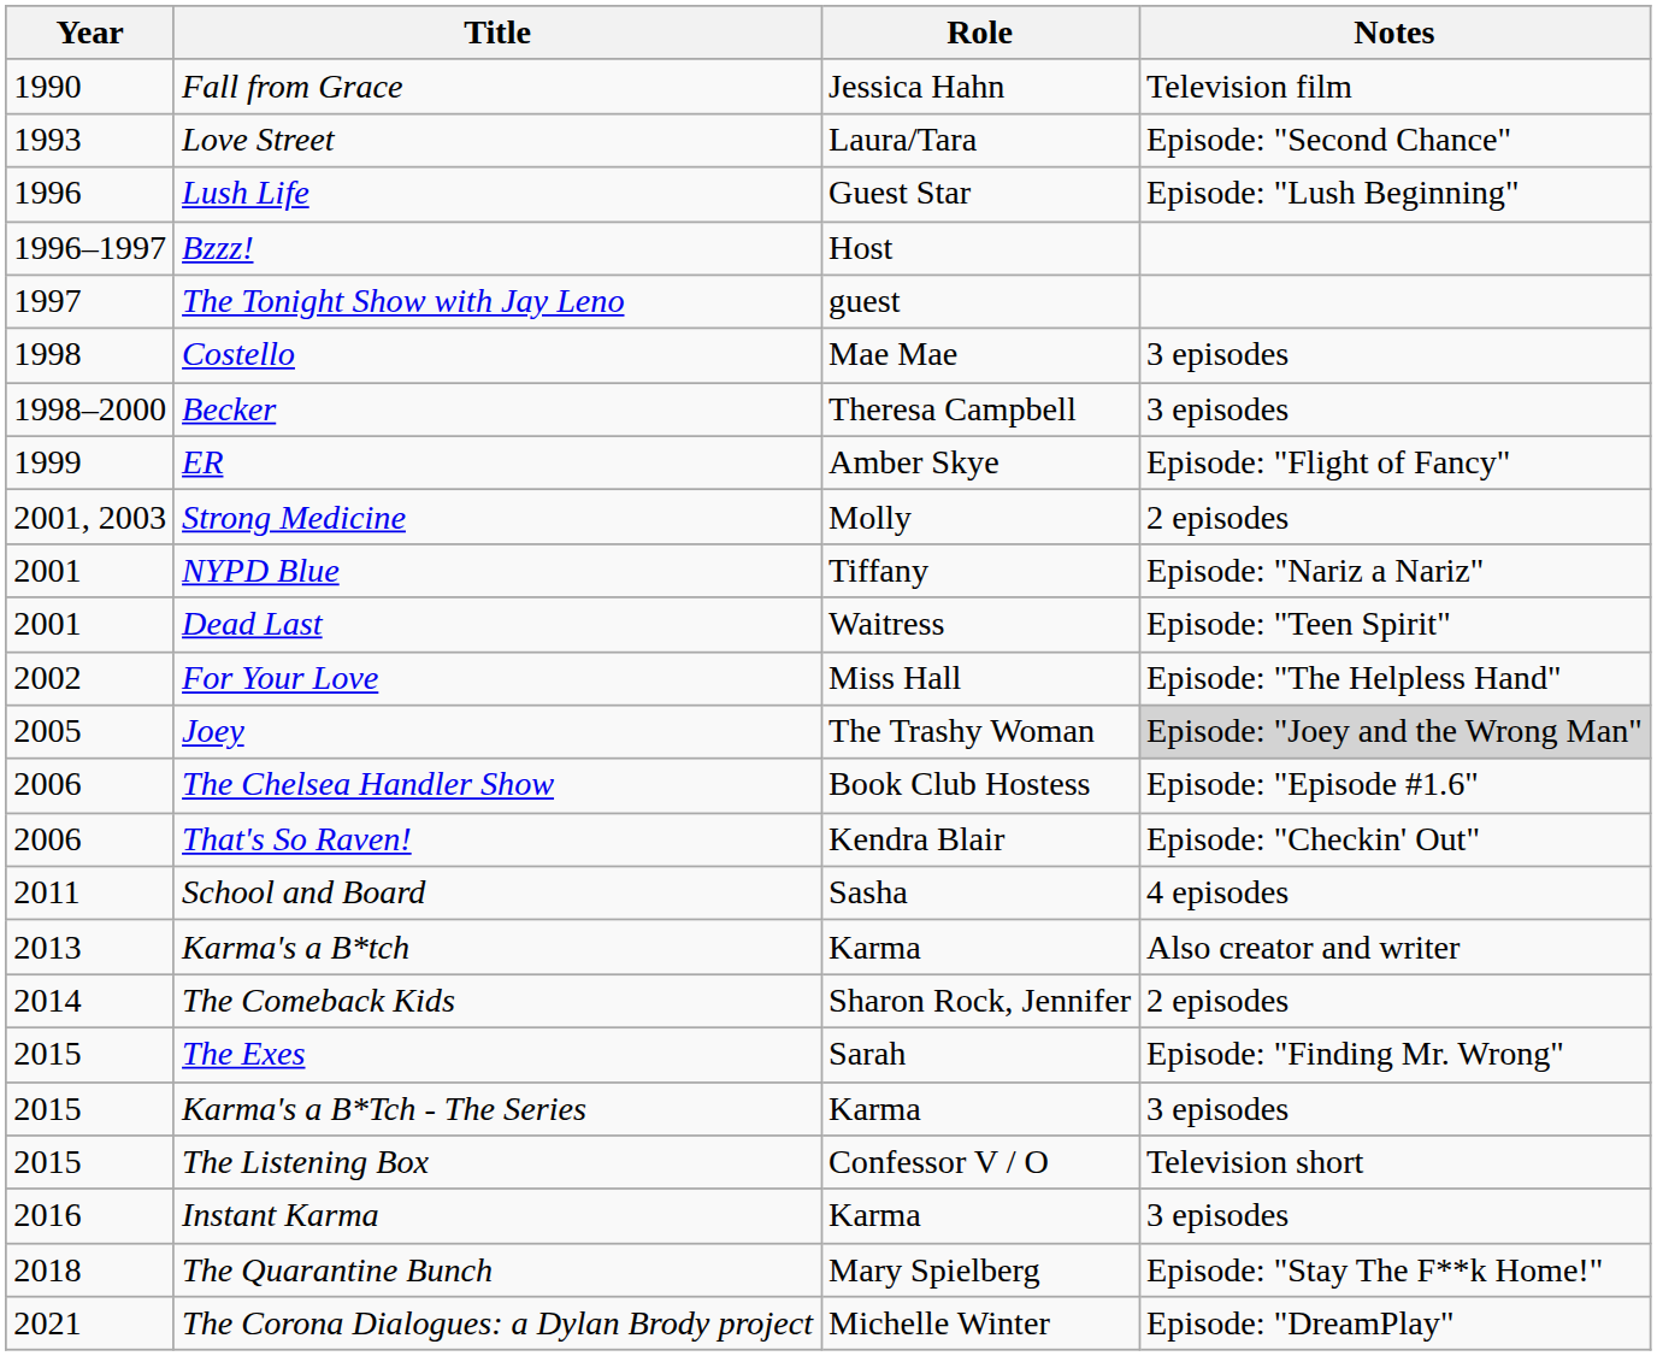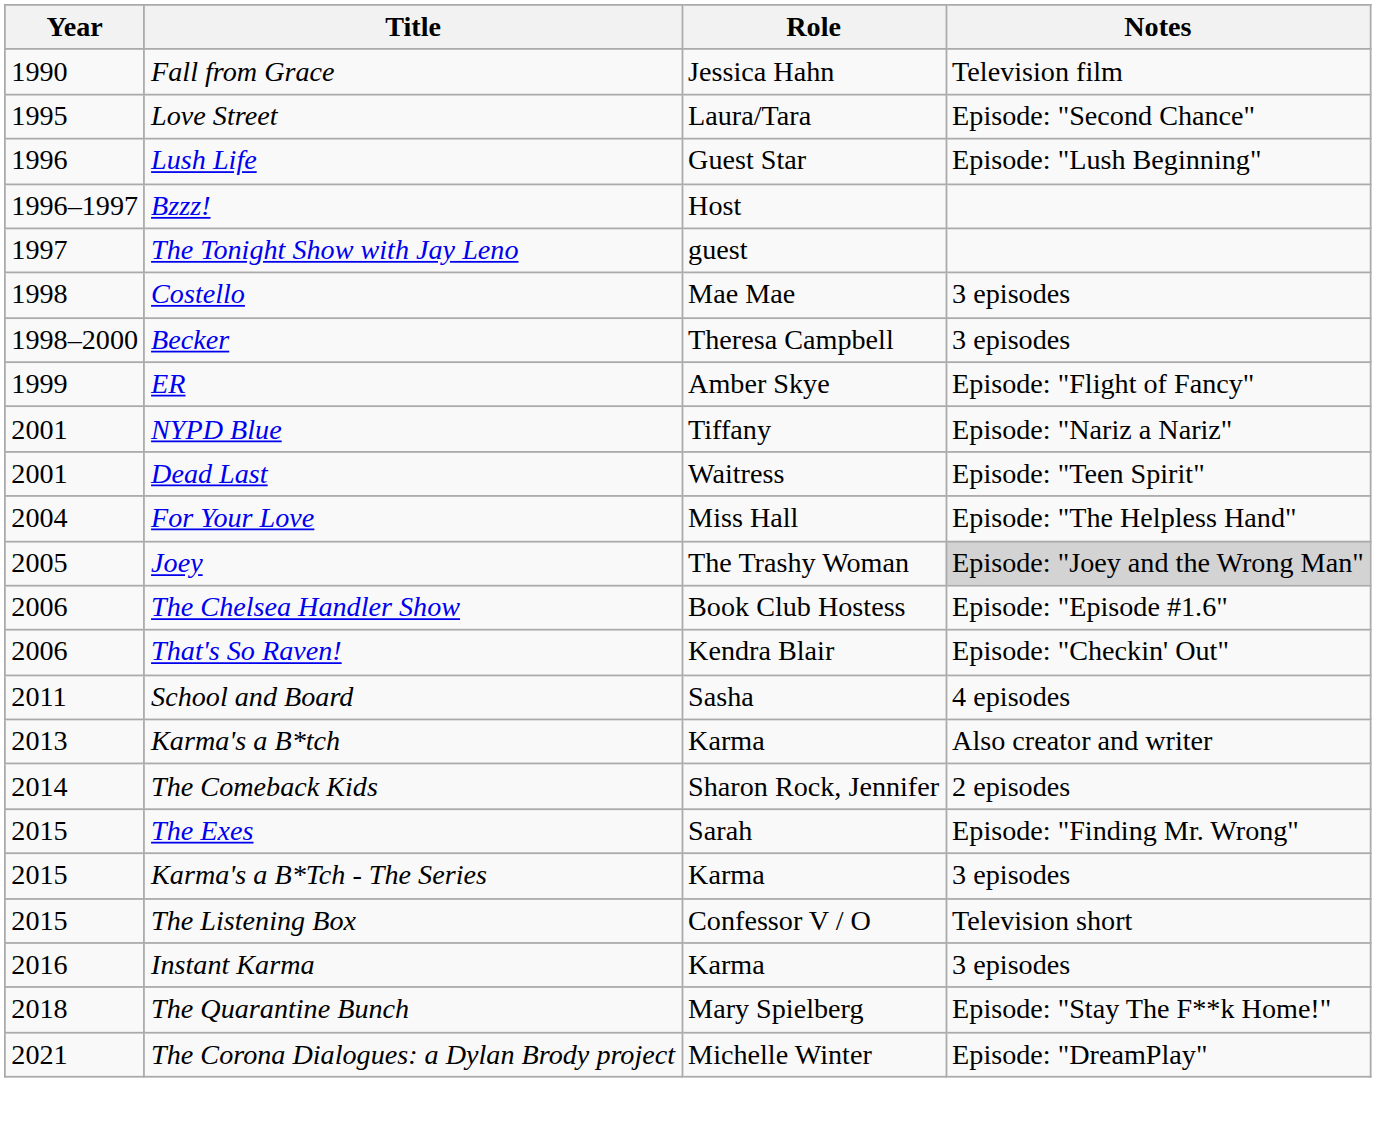Love Street | Year: 1993 -> 1995
- row: 2001, 2003 | Strong Medicine | Molly | 2 episodes
For Your Love | Year: 2002 -> 2004
